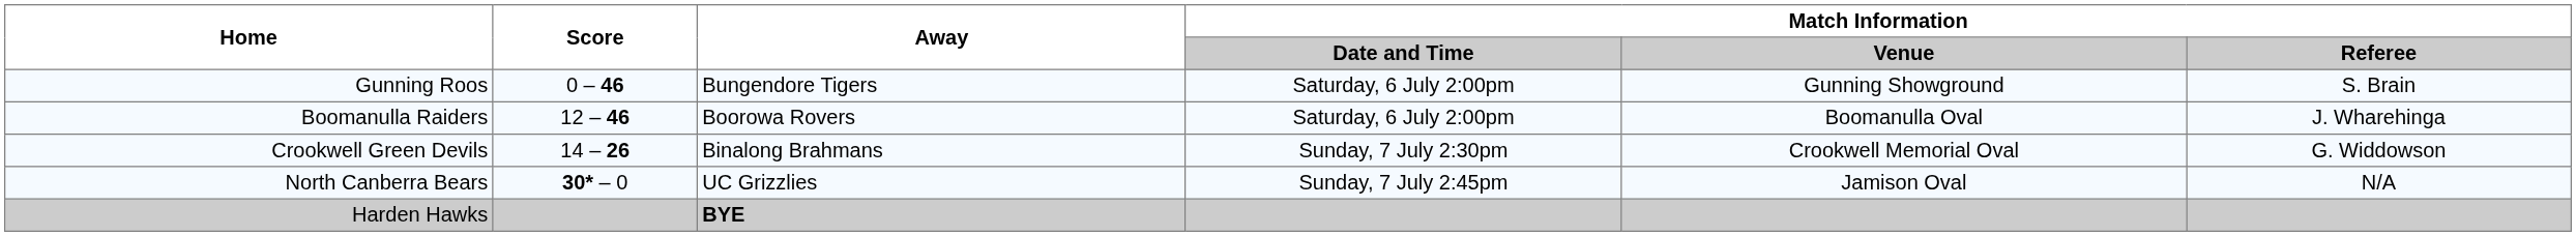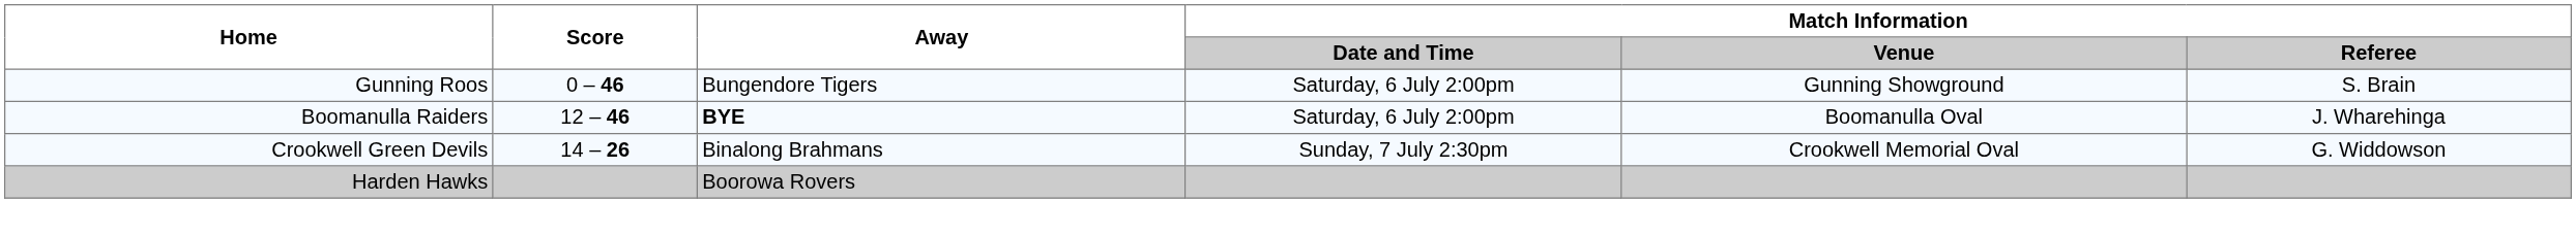Boomanulla Raiders | Away: Boorowa Rovers -> BYE
- row: North Canberra Bears | 30* – 0 | UC Grizzlies | Sunday, 7 July 2:45pm | Jamison Oval | N/A
Harden Hawks | Away: BYE -> Boorowa Rovers
